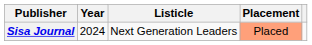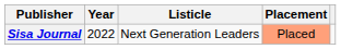Sisa Journal | Year: 2024 -> 2022
